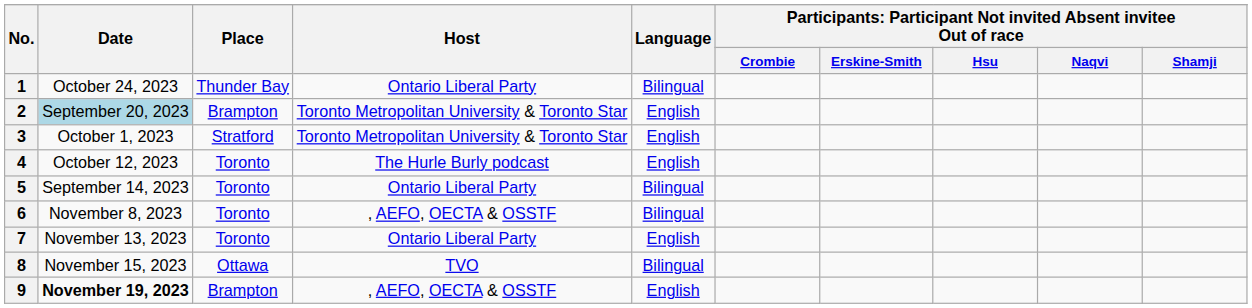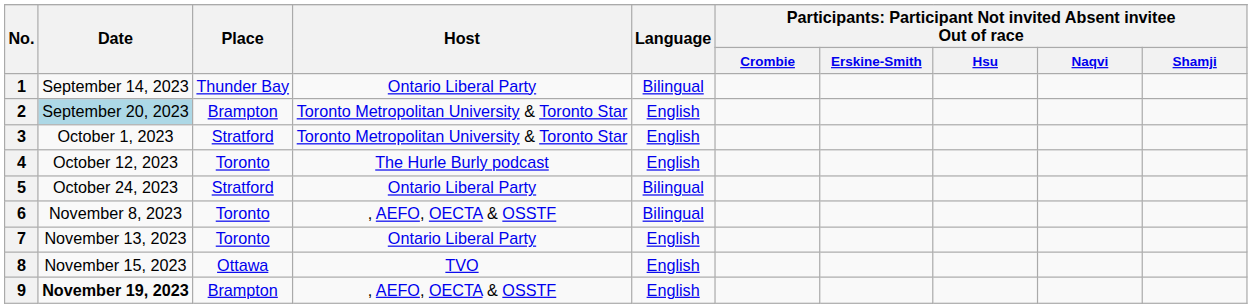1 | Date: October 24, 2023 -> September 14, 2023
5 | Date: September 14, 2023 -> October 24, 2023
5 | Place: Toronto -> Stratford
8 | Language: Bilingual -> English
